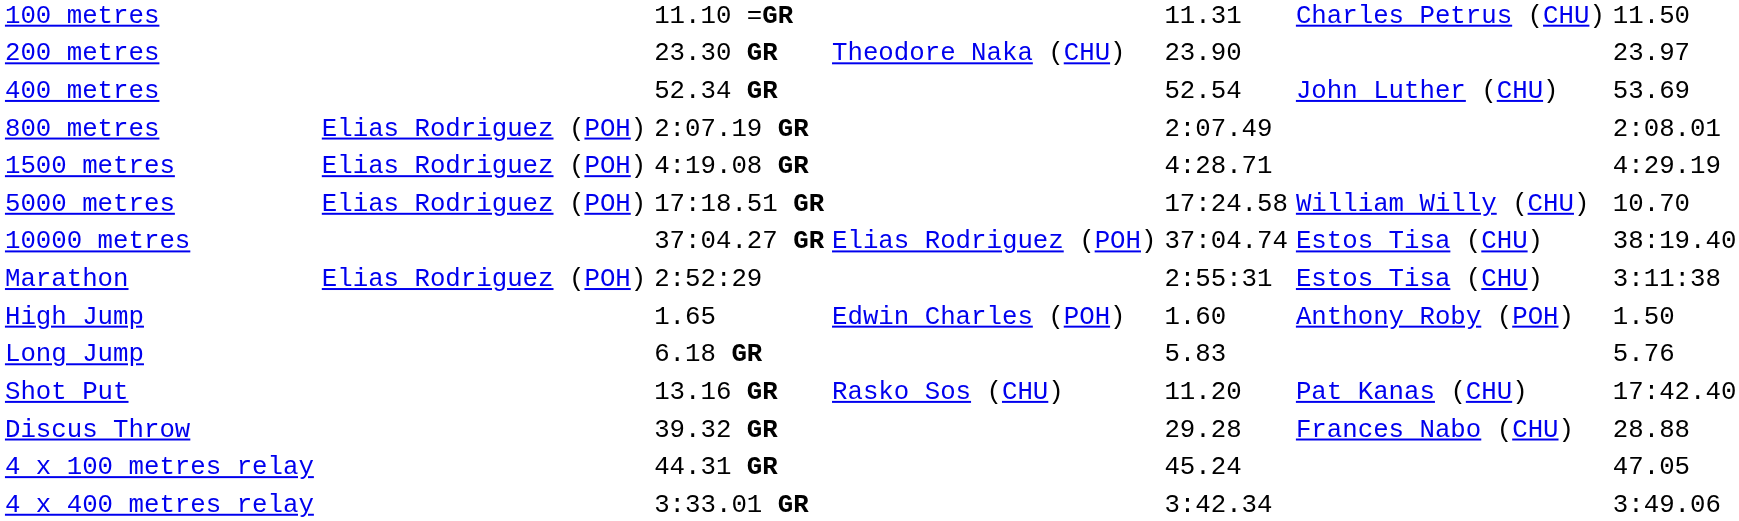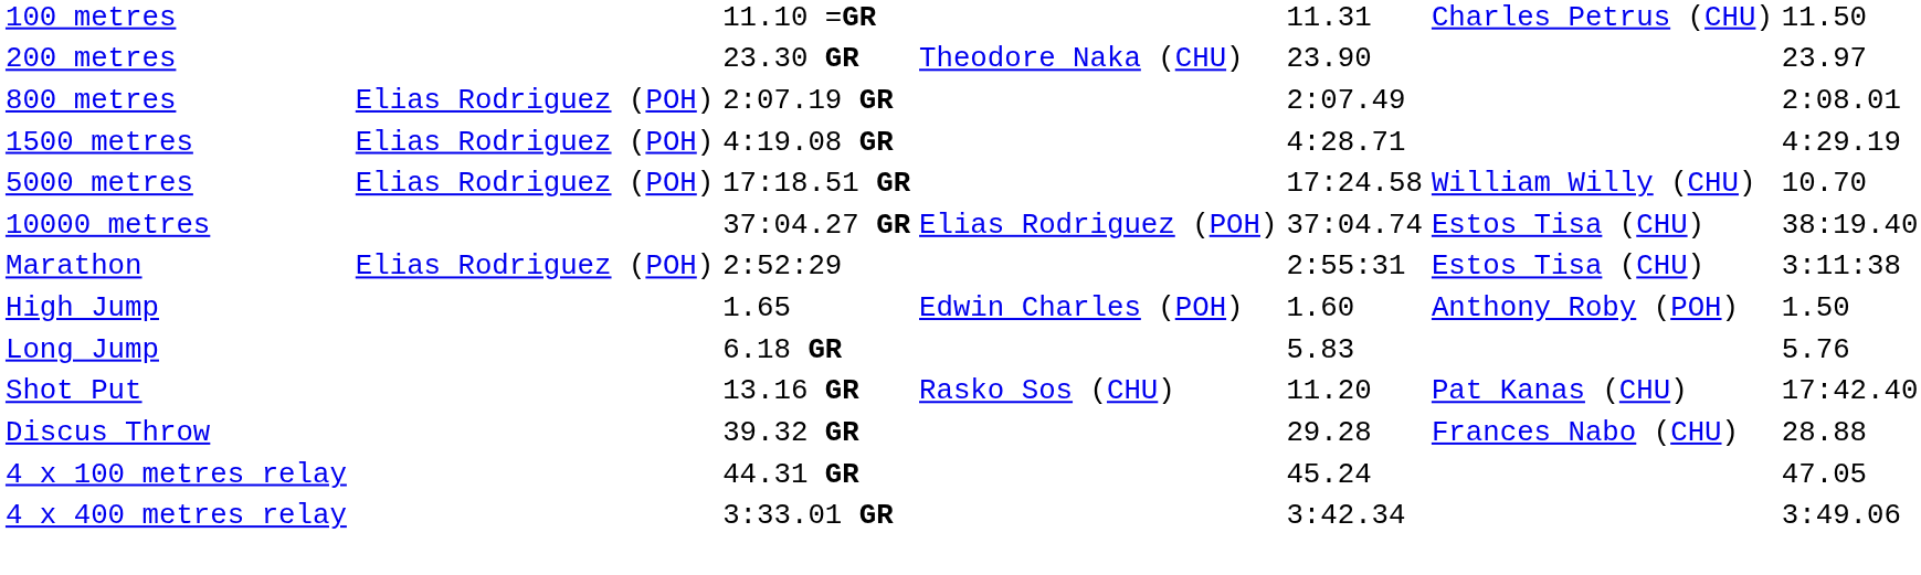- row: 400 metres | 52.34 GR | 52.54 | John Luther (CHU) | 53.69
